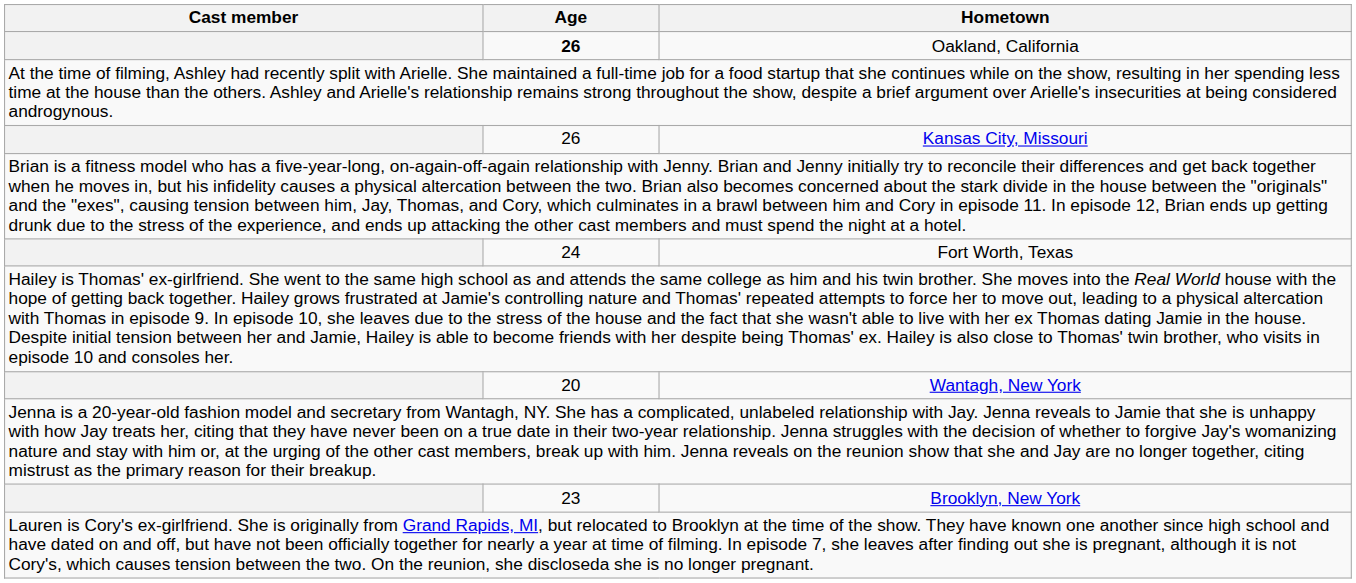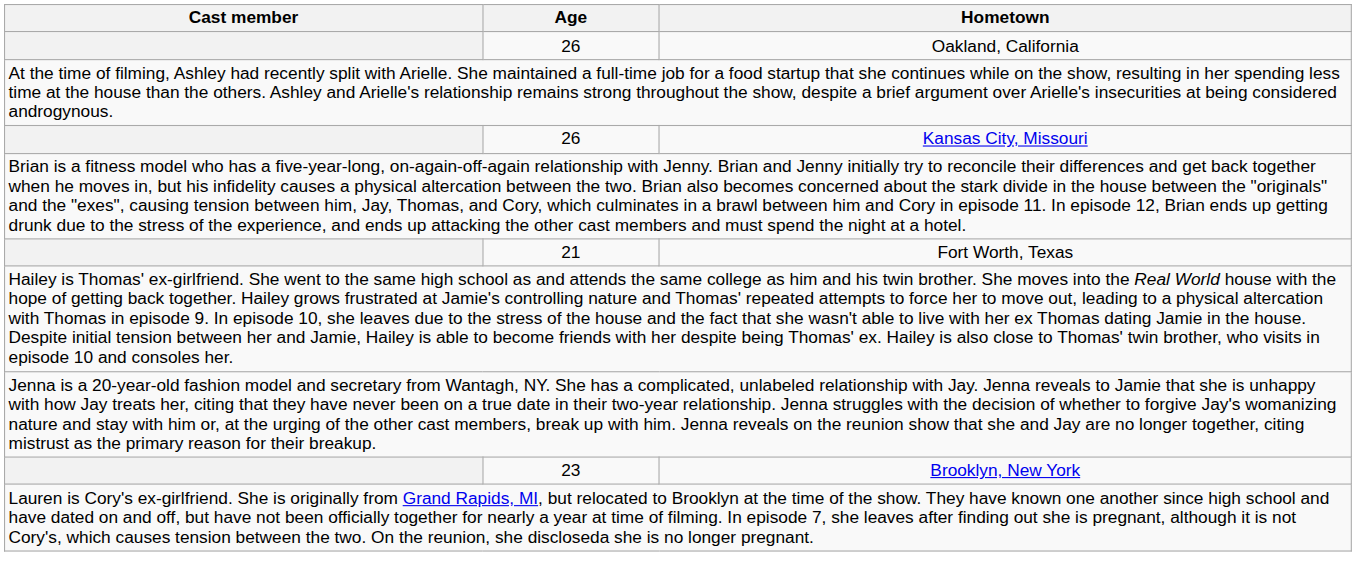Oakland, California | Age: bold -> normal
Fort Worth, Texas | Age: 24 -> 21
- row: 20 | Wantagh, New York
